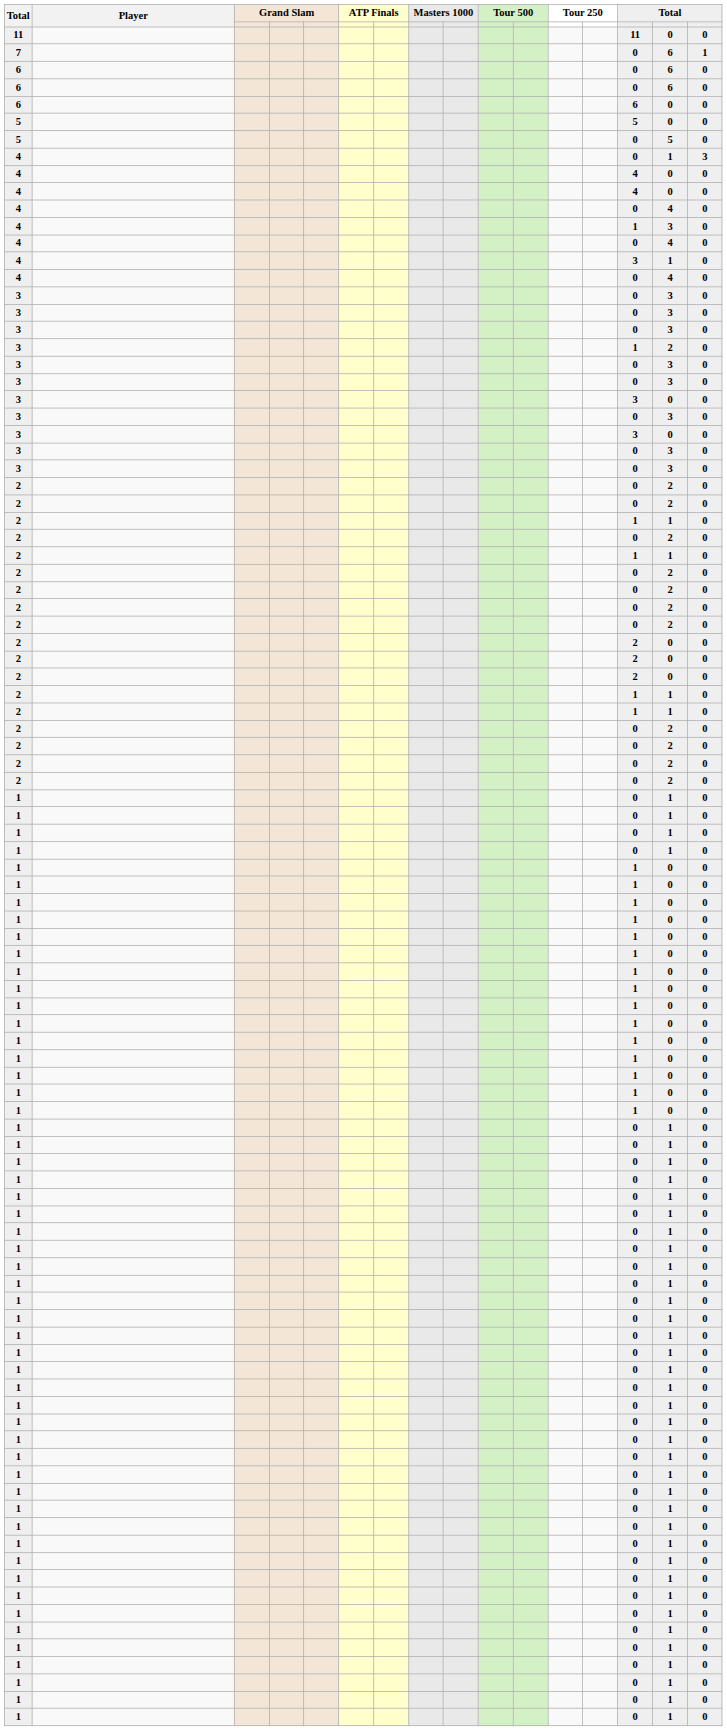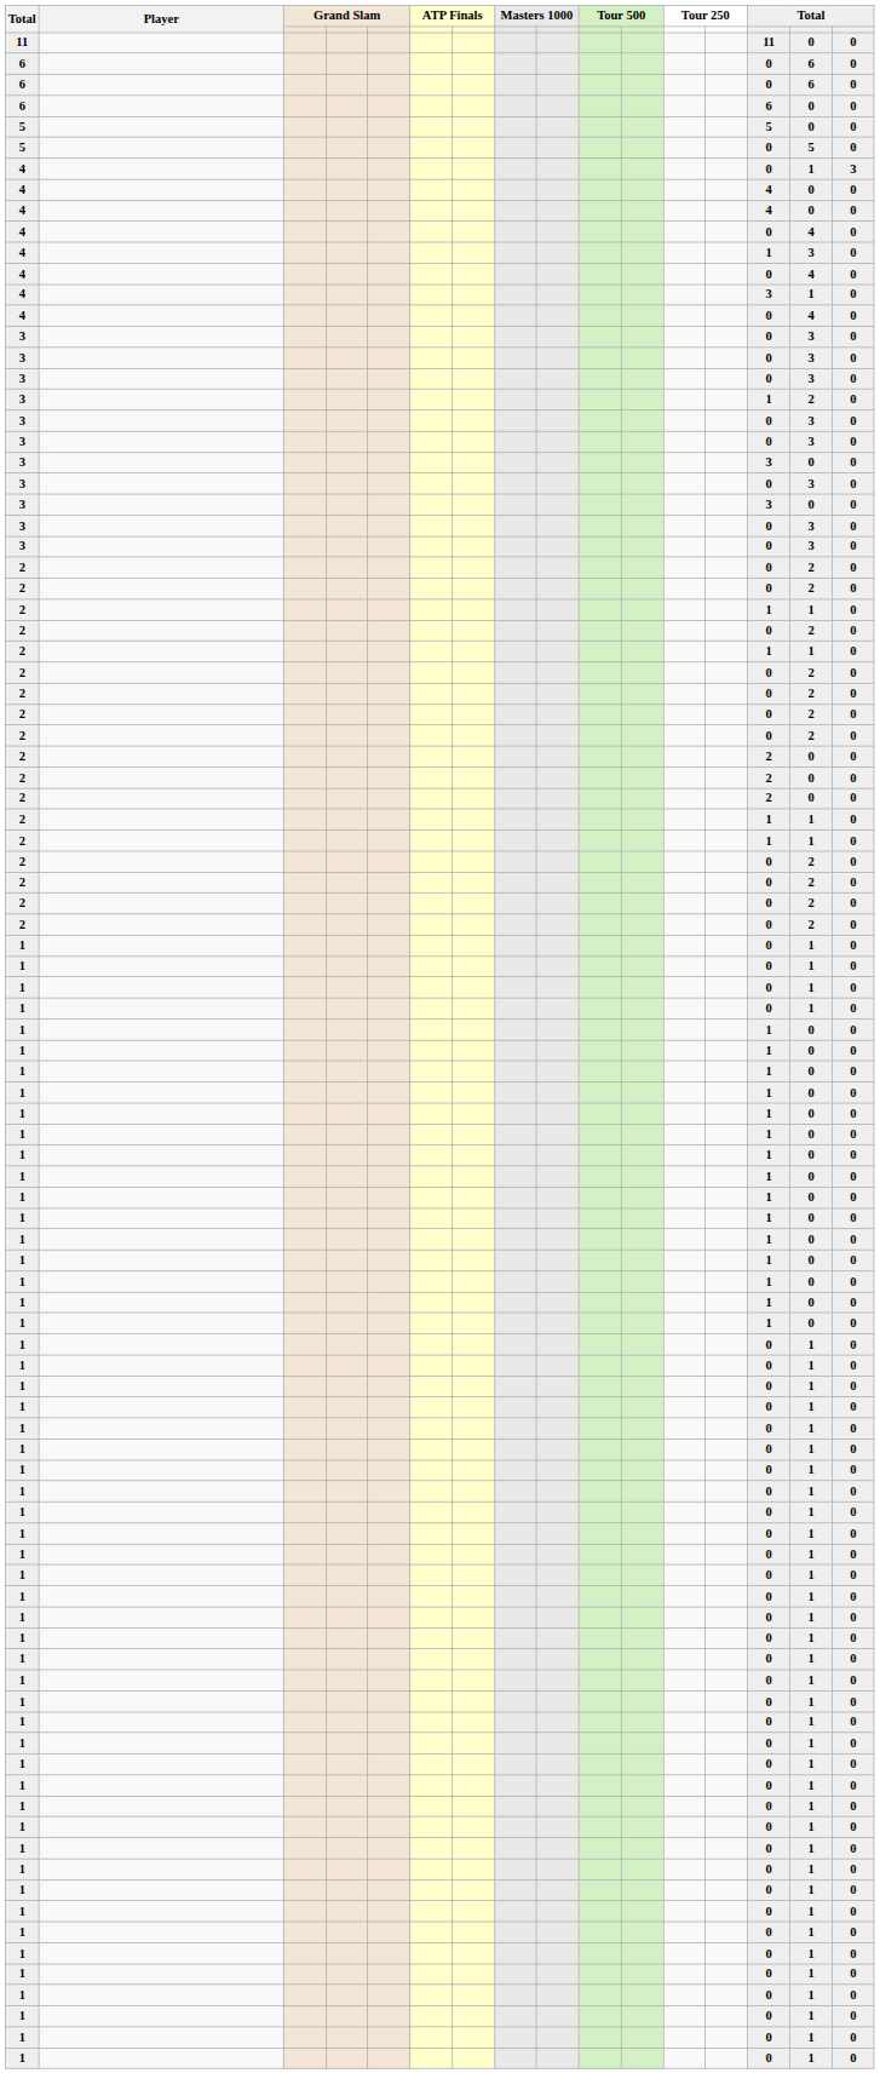- row: 7 | 0 | 6 | 1
